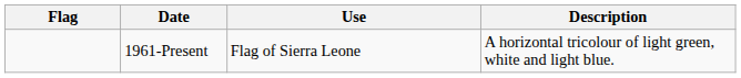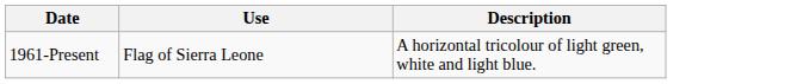- column: Flag
